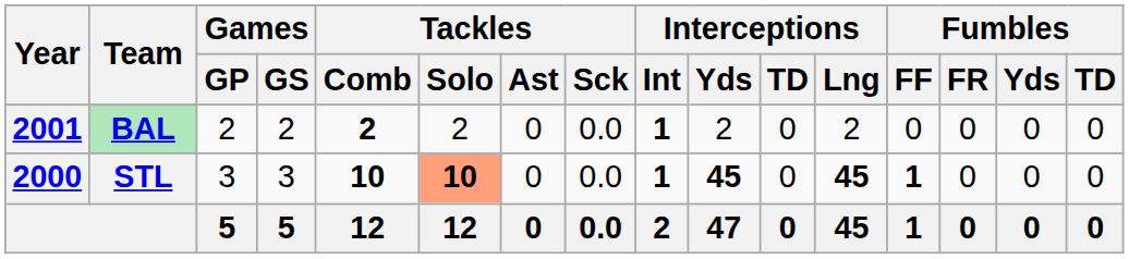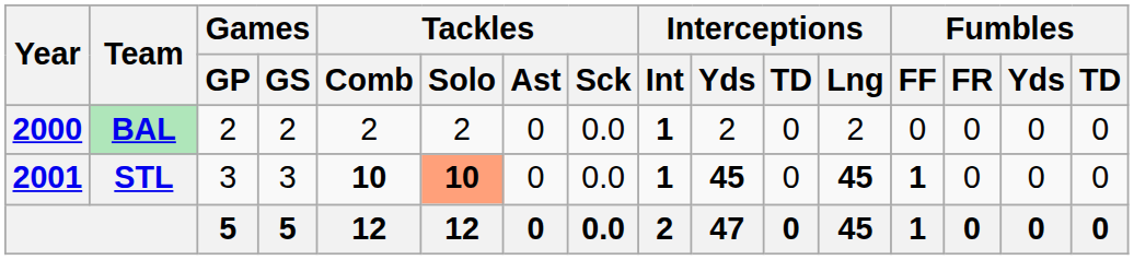BAL | Year: 2001 -> 2000
BAL | Tackles / Comb: bold -> normal
STL | Year: 2000 -> 2001
